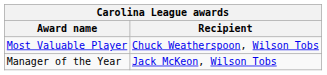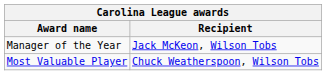rows swapped: Most Valuable Player <-> Manager of the Year
